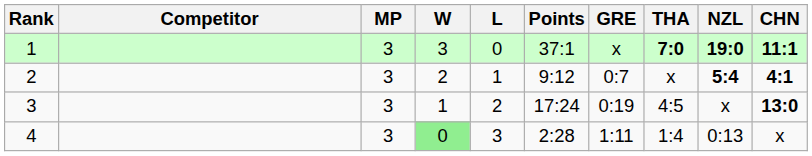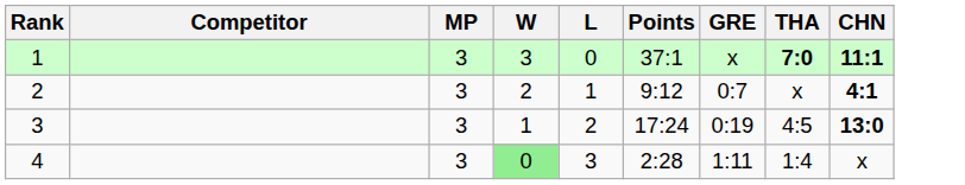- column: NZL | 19:0 | 5:4 | x | 0:13
